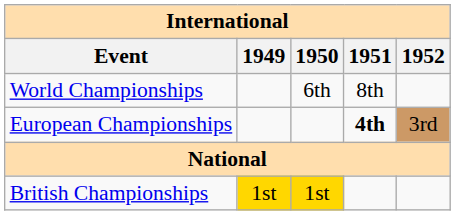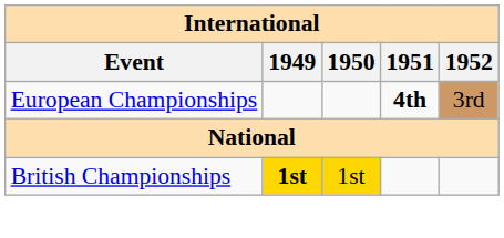- row: World Championships | 6th | 8th
British Championships | 1949: normal -> bold
